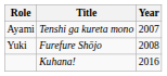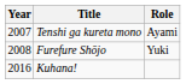columns swapped: Year <-> Role
